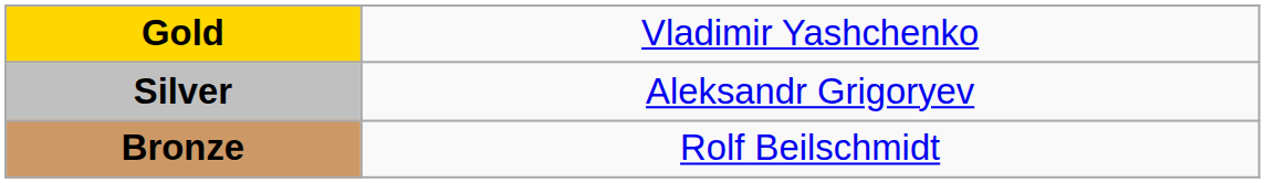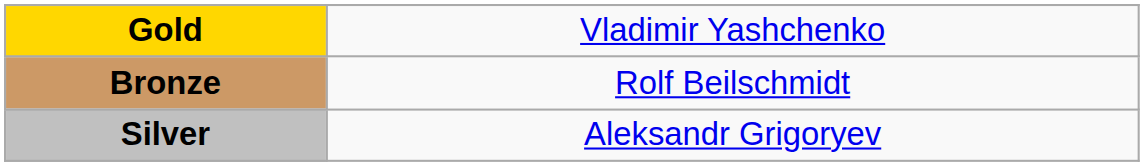rows swapped: Silver <-> Bronze
